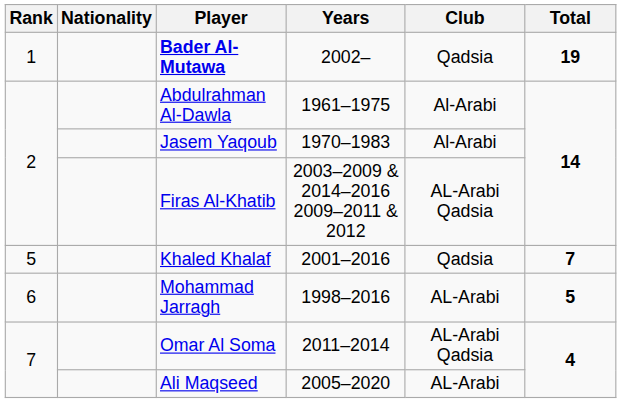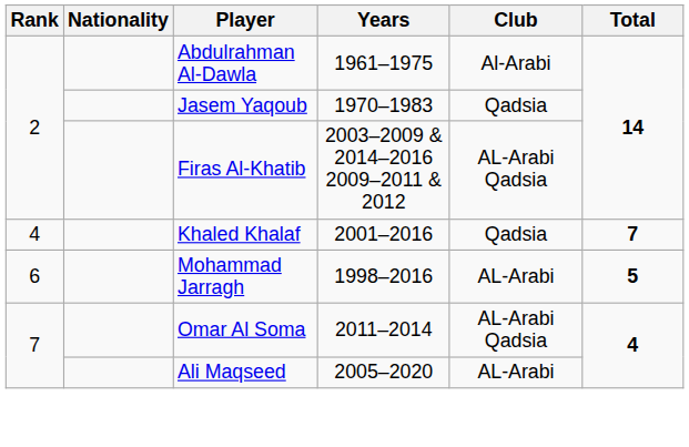- row: 1 | Bader Al-Mutawa | 2002– | Qadsia | 19
Jasem Yaqoub | Club: Al-Arabi -> Qadsia
Khaled Khalaf | Rank: 5 -> 4
